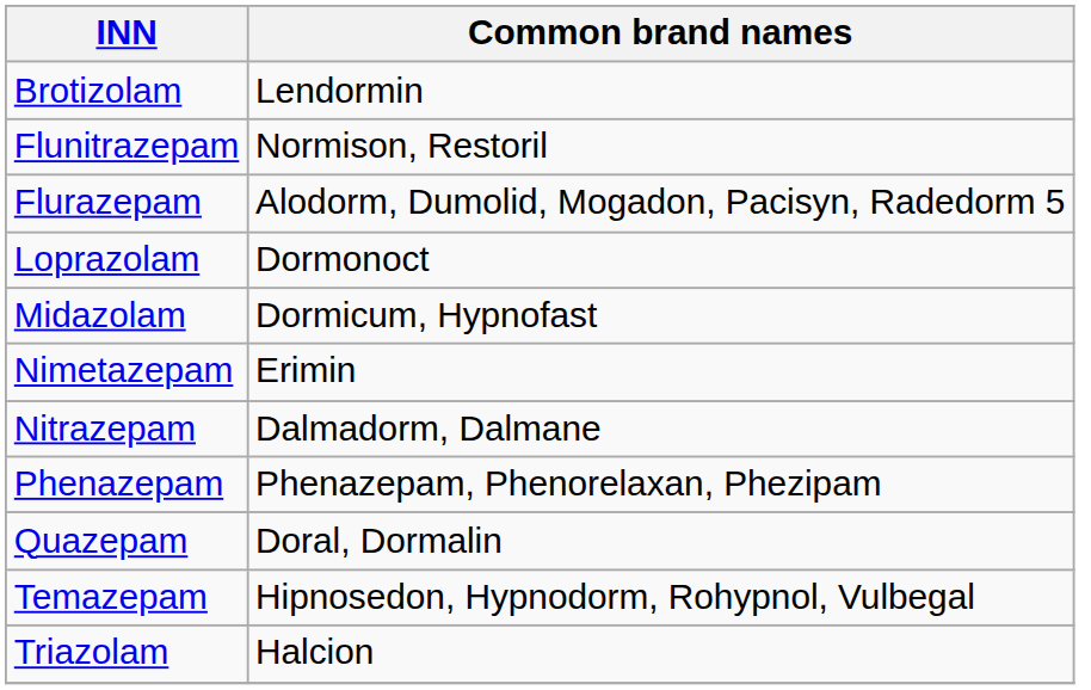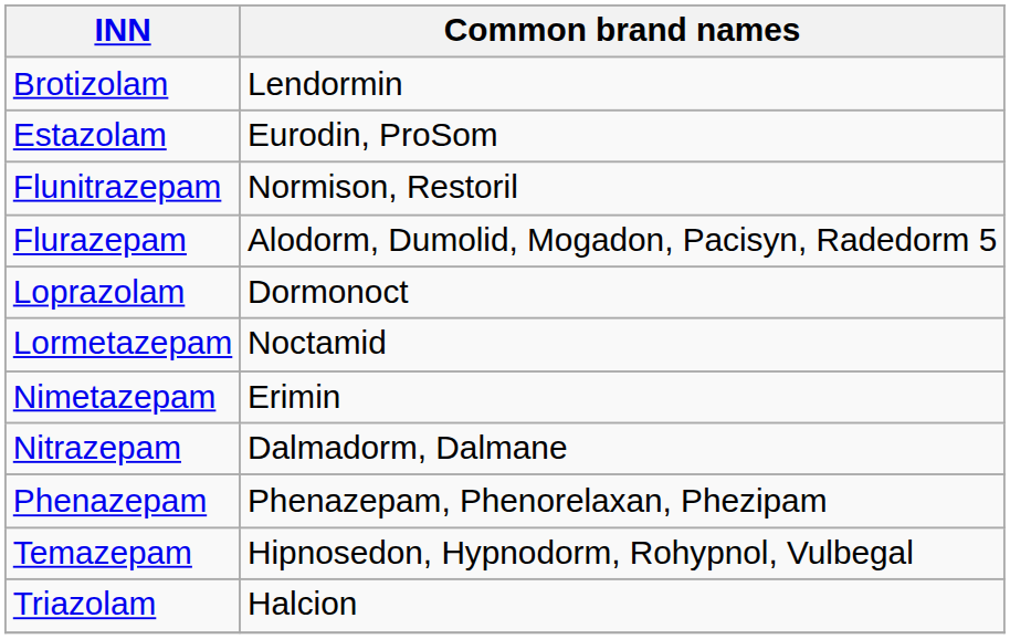+ row: Estazolam | Eurodin, ProSom
+ row: Lormetazepam | Noctamid
- row: Midazolam | Dormicum, Hypnofast
- row: Quazepam | Doral, Dormalin
